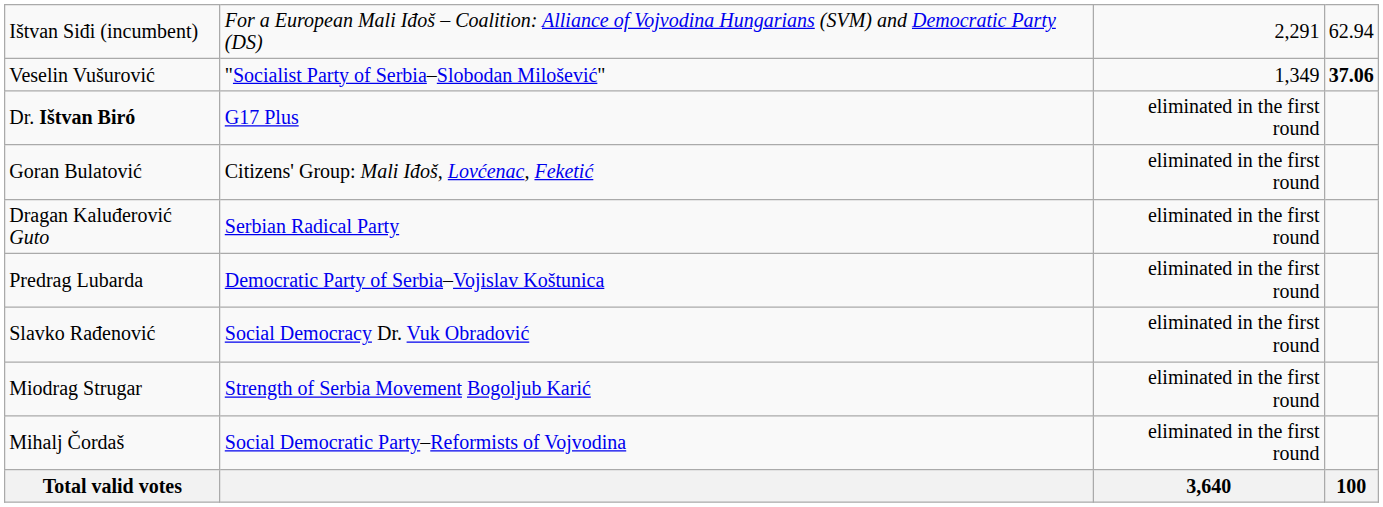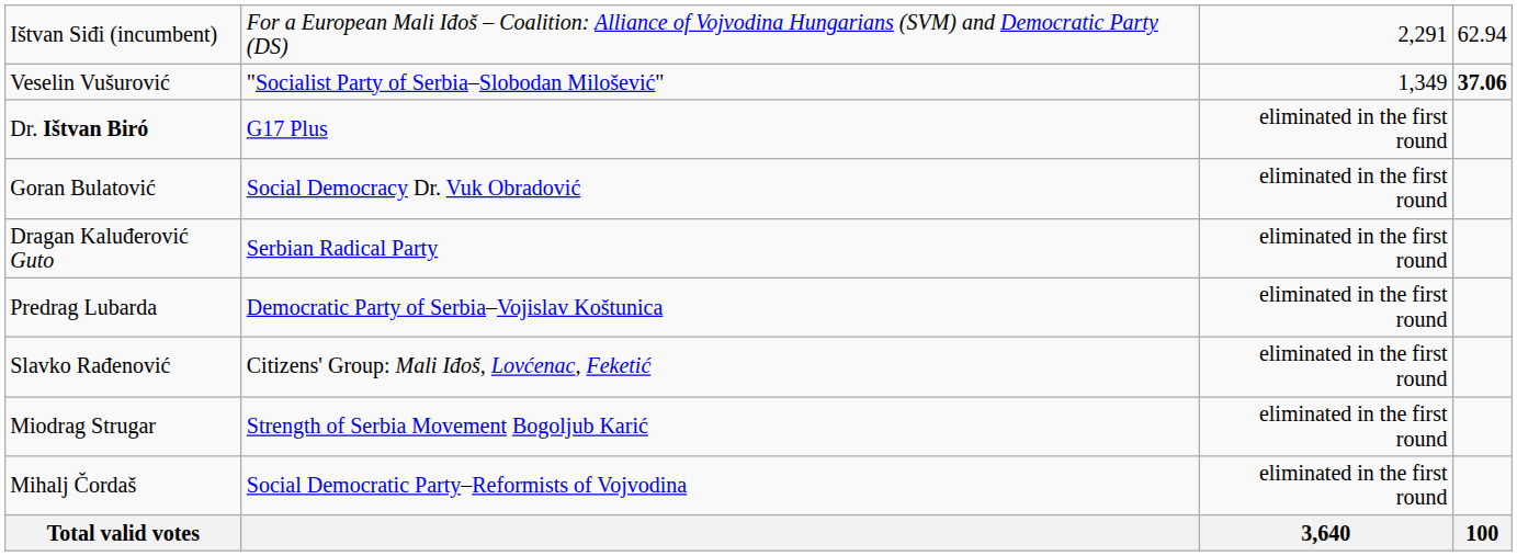Goran Bulatović | column 2: Citizens' Group: Mali Iđoš, Lovćenac, Feketić -> Social Democracy Dr. Vuk Obradović
Slavko Rađenović | column 2: Social Democracy Dr. Vuk Obradović -> Citizens' Group: Mali Iđoš, Lovćenac, Feketić
